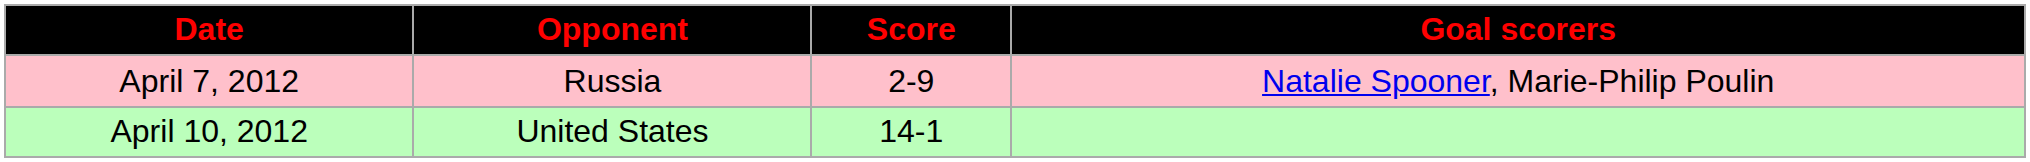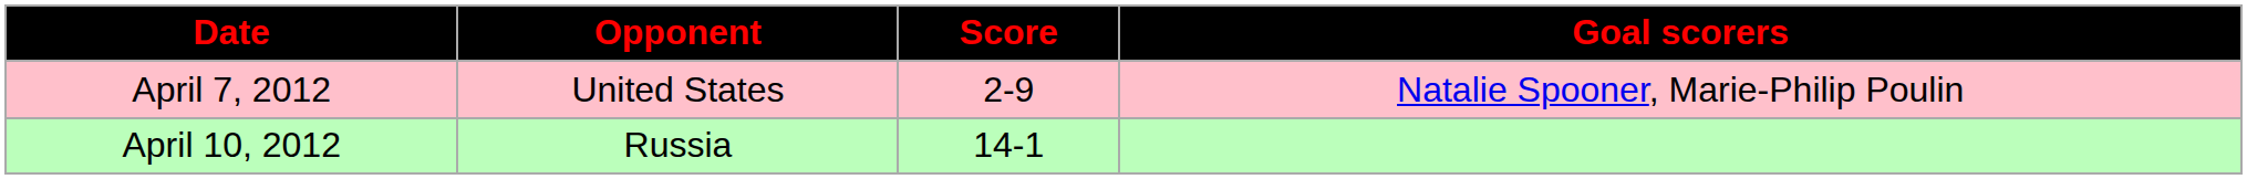April 7, 2012 | Opponent: Russia -> United States
April 10, 2012 | Opponent: United States -> Russia
